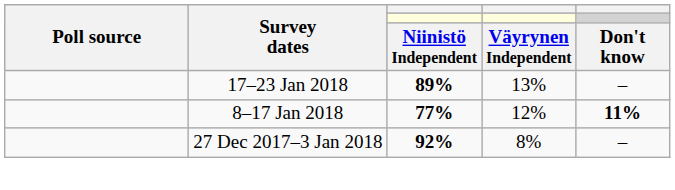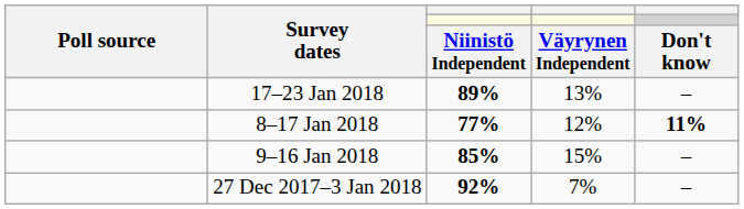+ row: 9–16 Jan 2018 | 85% | 15% | –
27 Dec 2017–3 Jan 2018 | column 4: 8% -> 7%
